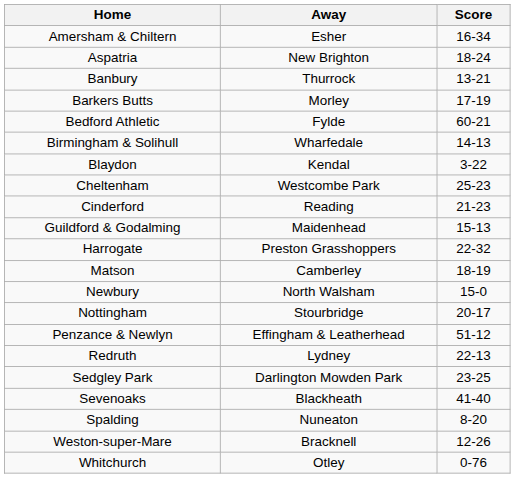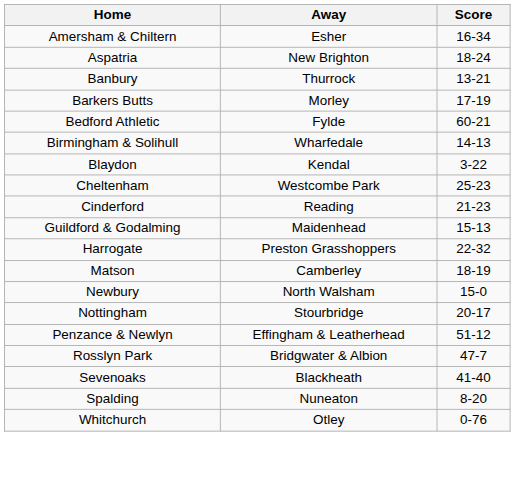- row: Redruth | Lydney | 22-13
+ row: Rosslyn Park | Bridgwater & Albion | 47-7
- row: Sedgley Park | Darlington Mowden Park | 23-25
- row: Weston-super-Mare | Bracknell | 12-26
